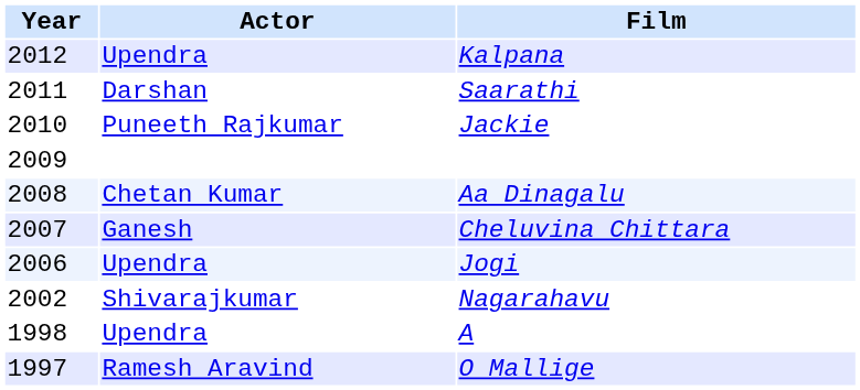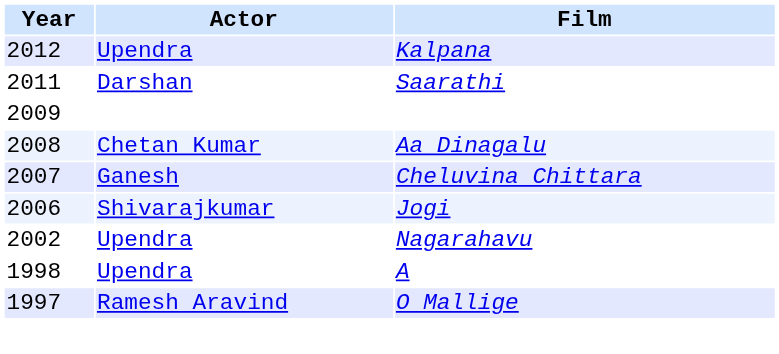- row: 2010 | Puneeth Rajkumar | Jackie
Jogi | Actor: Upendra -> Shivarajkumar
Nagarahavu | Actor: Shivarajkumar -> Upendra
